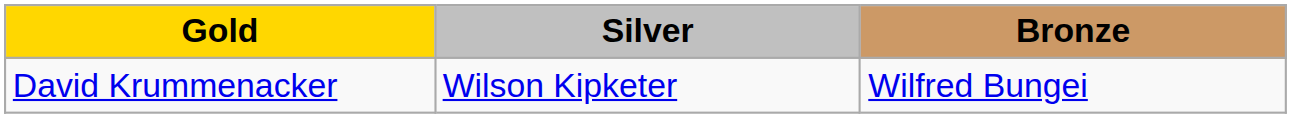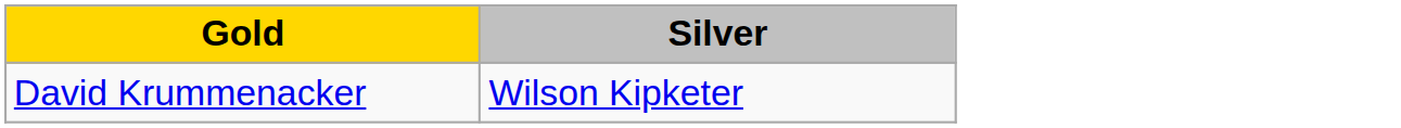- column: Bronze | Wilfred Bungei
